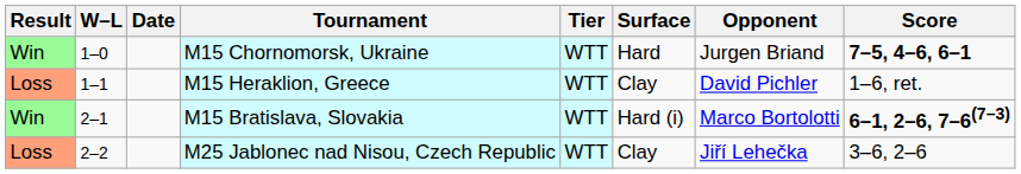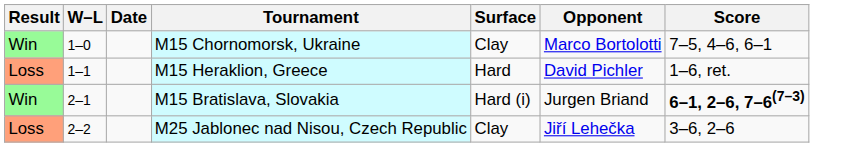- column: Tier | WTT | WTT | WTT | WTT
M15 Chornomorsk, Ukraine | Surface: Hard -> Clay
M15 Chornomorsk, Ukraine | Opponent: Jurgen Briand -> Marco Bortolotti
M15 Chornomorsk, Ukraine | Score: bold -> normal
M15 Heraklion, Greece | Surface: Clay -> Hard
M15 Bratislava, Slovakia | Opponent: Marco Bortolotti -> Jurgen Briand
